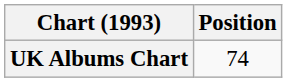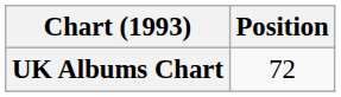UK Albums Chart | Position: 74 -> 72
